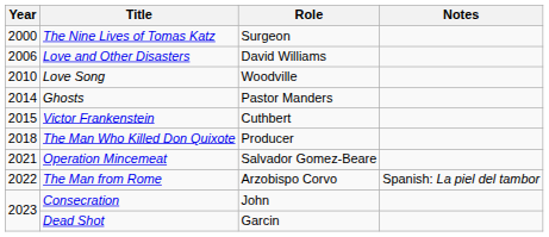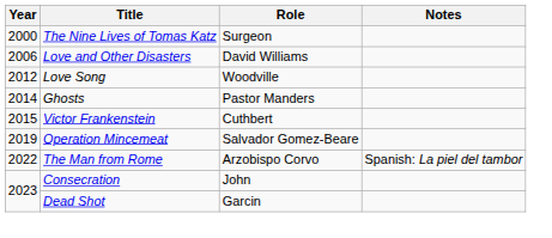Love Song | Year: 2010 -> 2012
- row: 2018 | The Man Who Killed Don Quixote | Producer
Operation Mincemeat | Year: 2021 -> 2019
